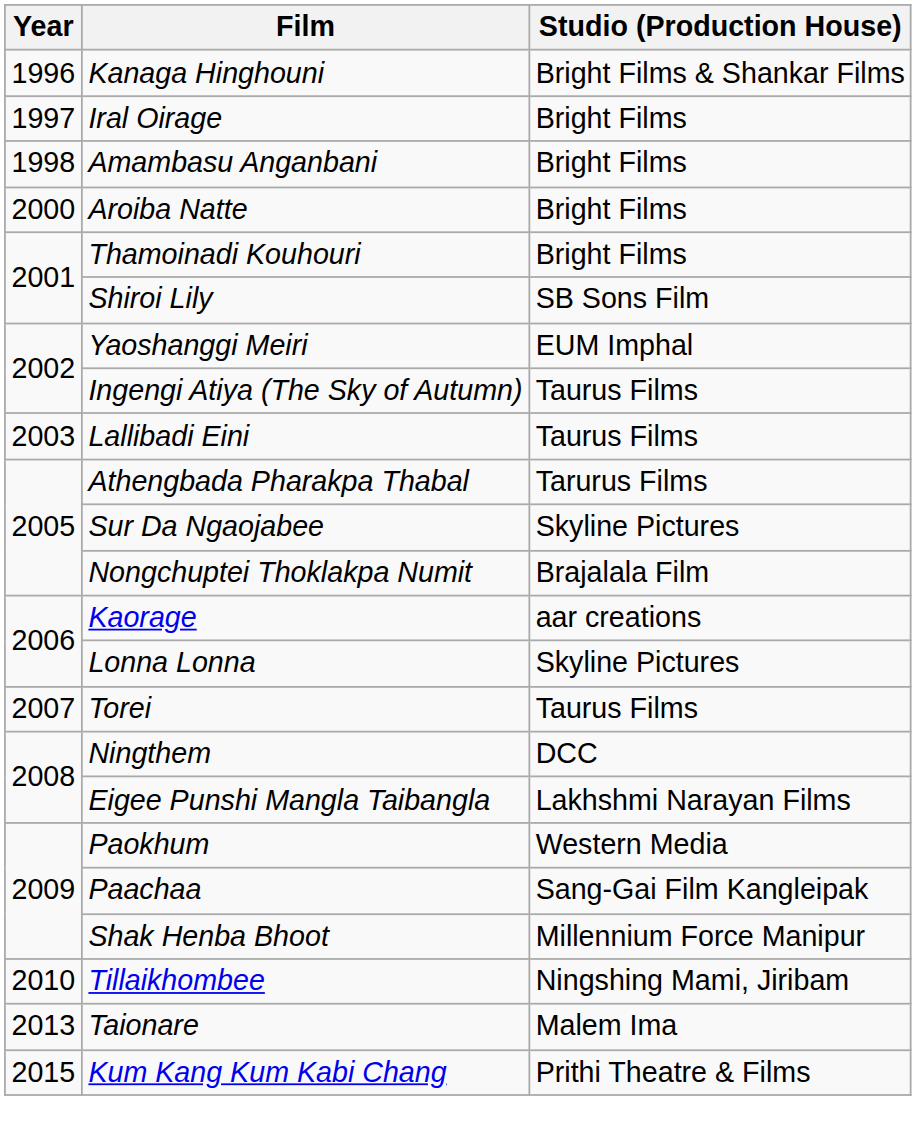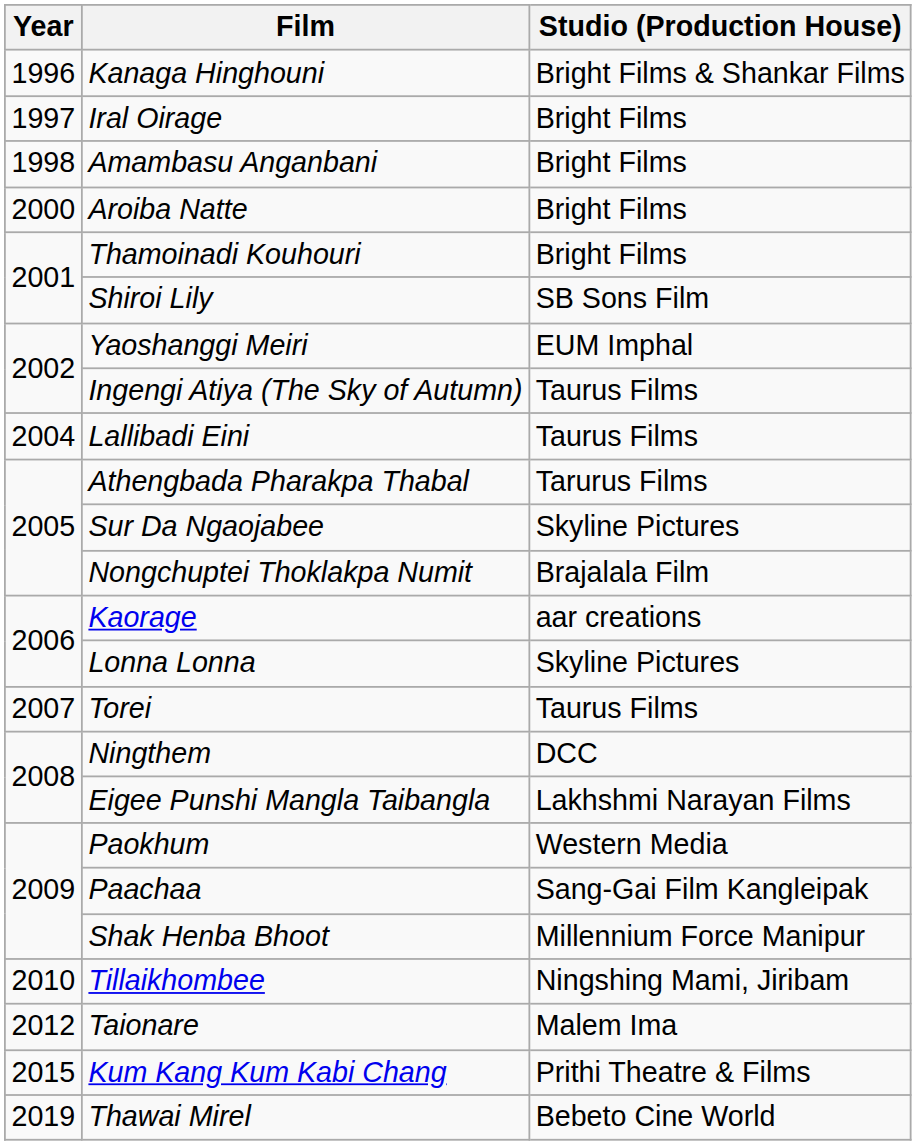Lallibadi Eini | Year: 2003 -> 2004
Taionare | Year: 2013 -> 2012
+ row: 2019 | Thawai Mirel | Bebeto Cine World
